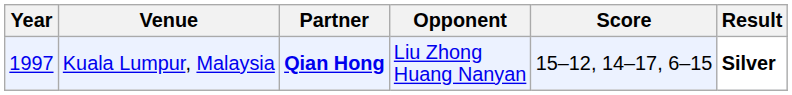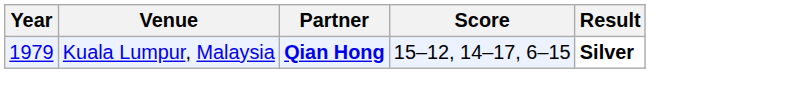- column: Opponent | Liu Zhong Huang Nanyan
Kuala Lumpur, Malaysia | Year: 1997 -> 1979
